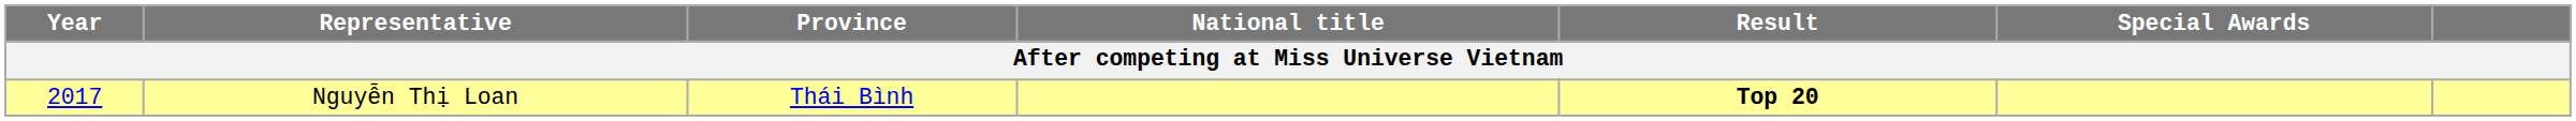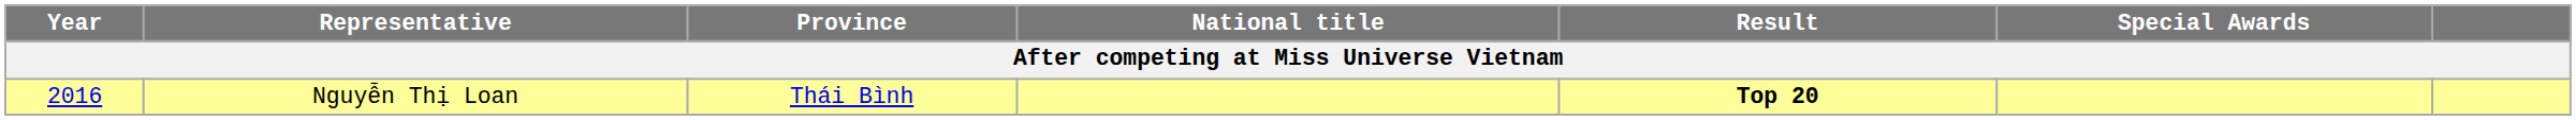Nguyễn Thị Loan | Year: 2017 -> 2016
